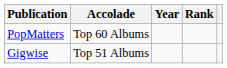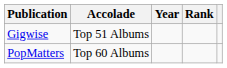rows swapped: Gigwise <-> PopMatters
